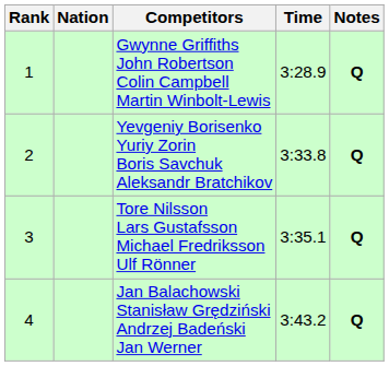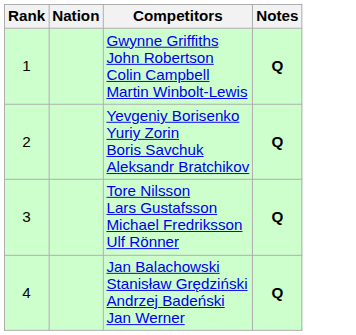- column: Time | 3:28.9 | 3:33.8 | 3:35.1 | 3:43.2
